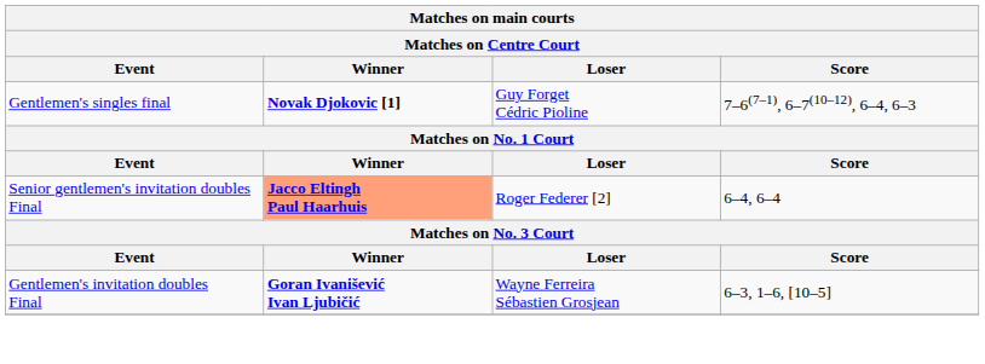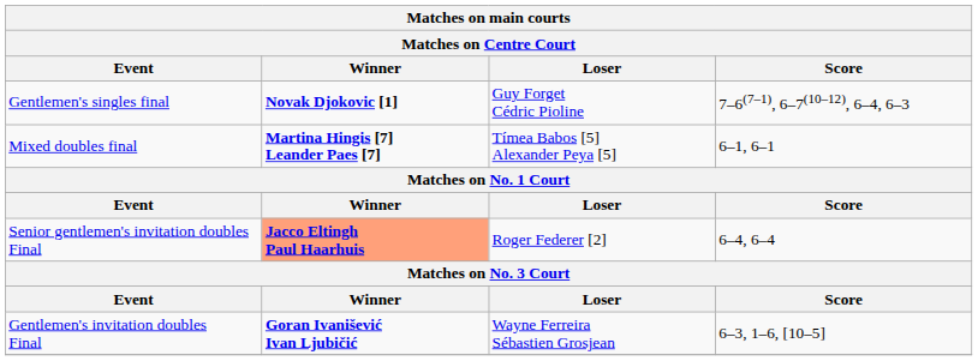+ row: Mixed doubles final | Martina Hingis [7] Leander Paes [7] | Tímea Babos [5] Alexander Peya [5] | 6–1, 6–1
